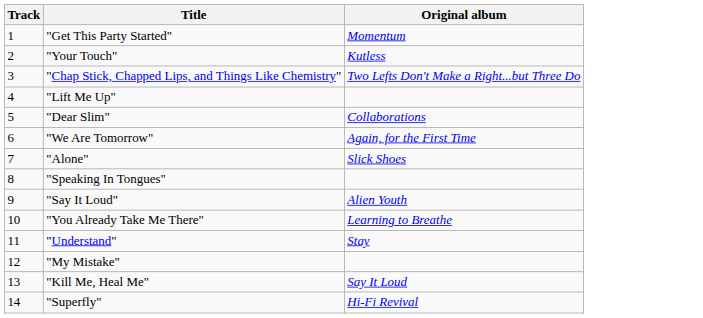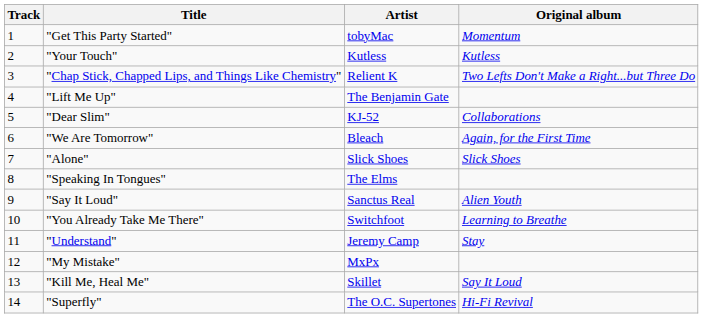+ column: Artist | tobyMac | Kutless | Relient K | The Benjamin Gate | KJ-52 | Bleach | Slick Shoes | The Elms | Sanctus Real | Switchfoot | Jeremy Camp | MxPx | Skillet | The O.C. Supertones
